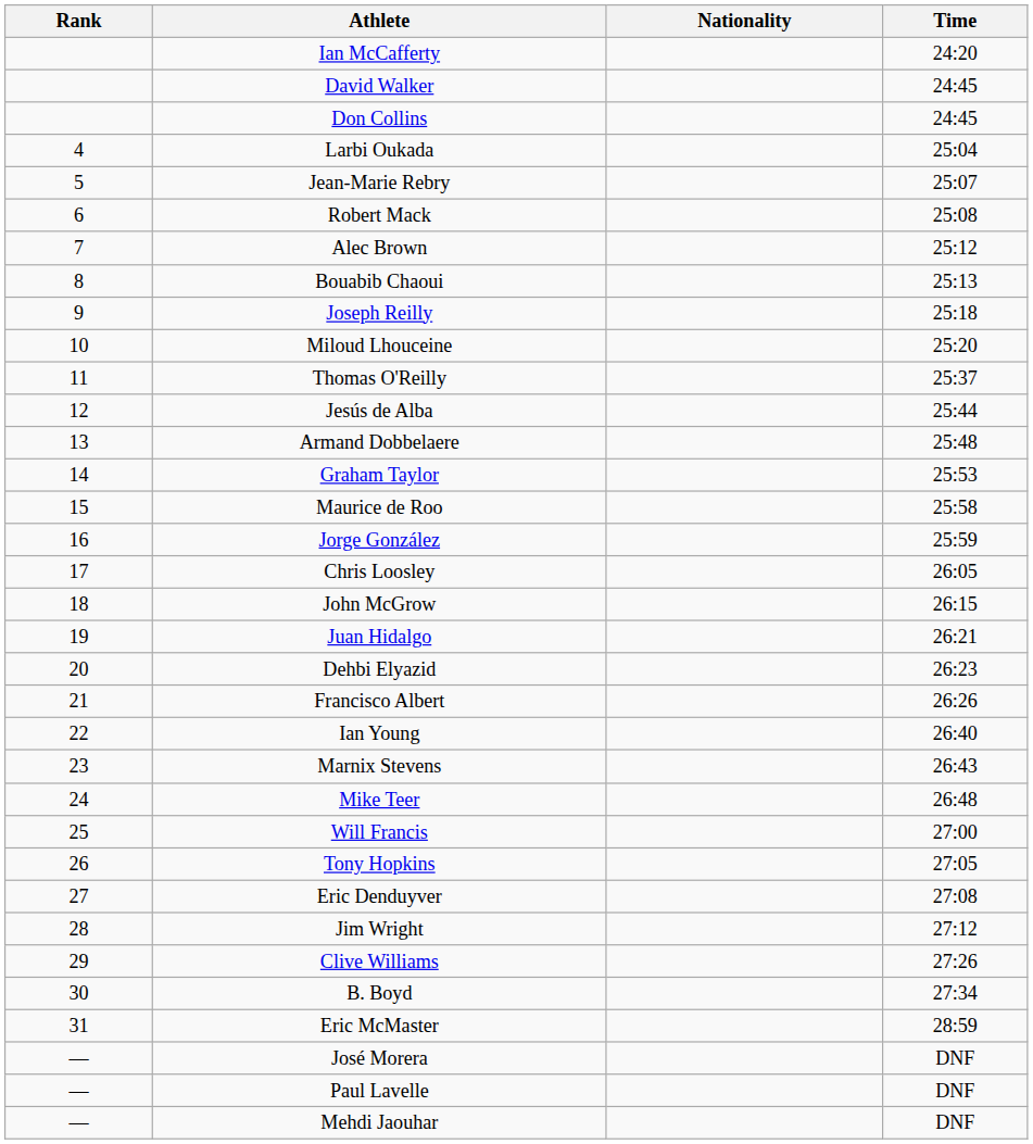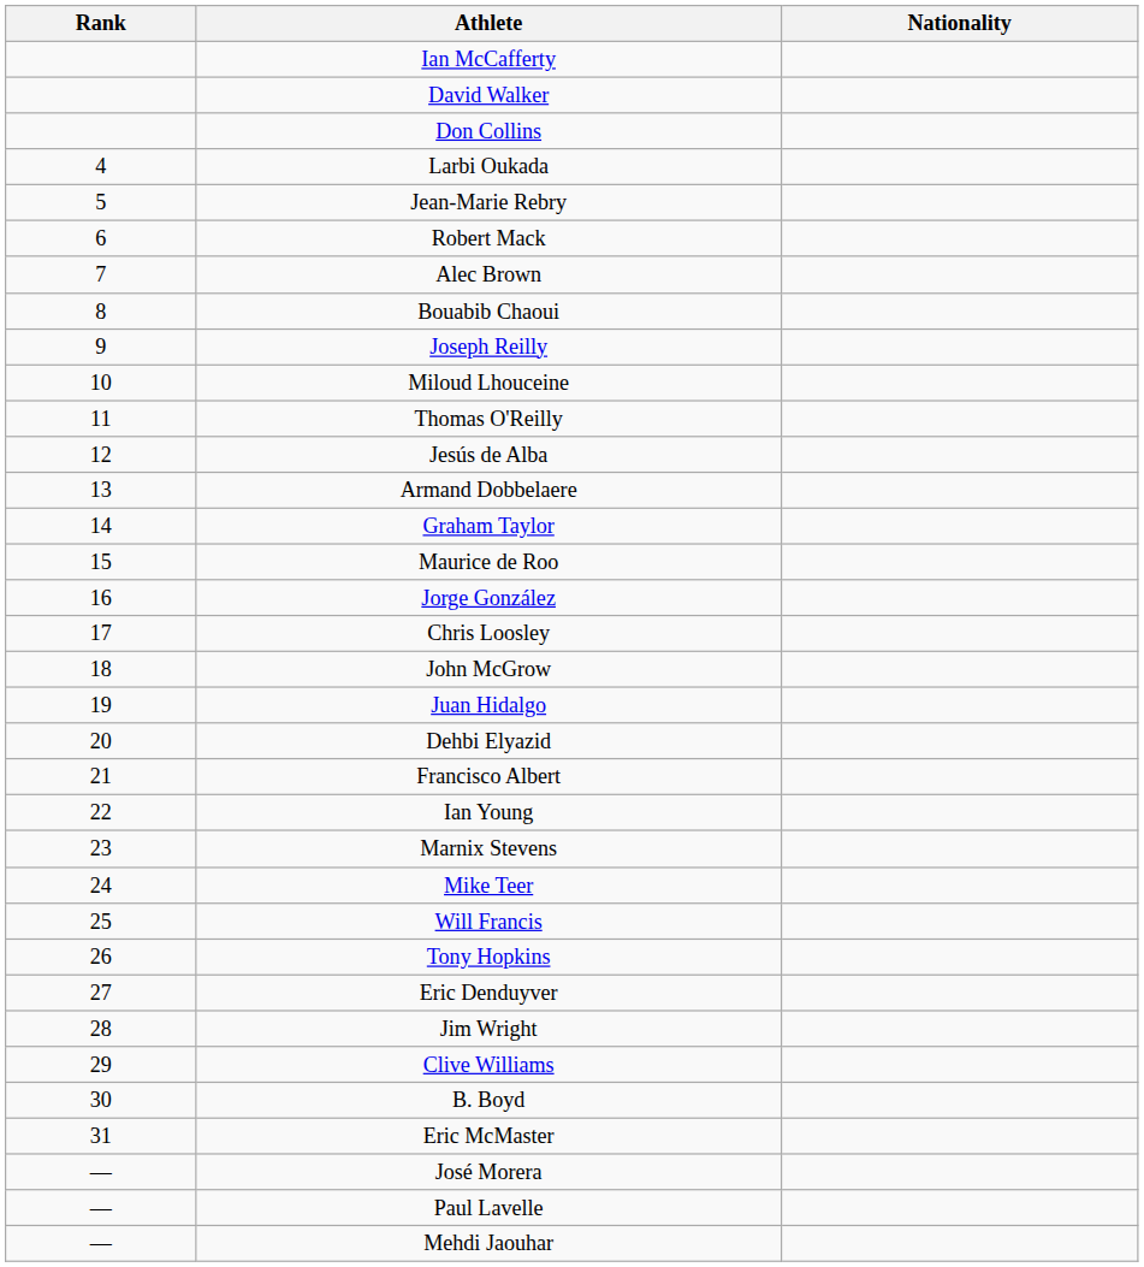- column: Time | 24:20 | 24:45 | 24:45 | 25:04 | 25:07 | 25:08 | 25:12 | 25:13 | 25:18 | 25:20 | 25:37 | 25:44 | 25:48 | 25:53 | 25:58 | 25:59 | 26:05 | 26:15 | 26:21 | 26:23 | 26:26 | 26:40 | 26:43 | 26:48 | 27:00 | 27:05 | 27:08 | 27:12 | 27:26 | 27:34 | 28:59 | DNF | DNF | DNF
